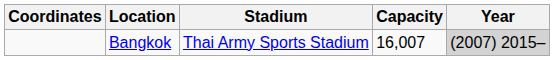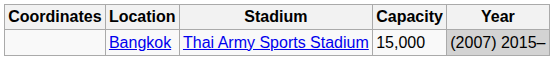Bangkok | Capacity: 16,007 -> 15,000
